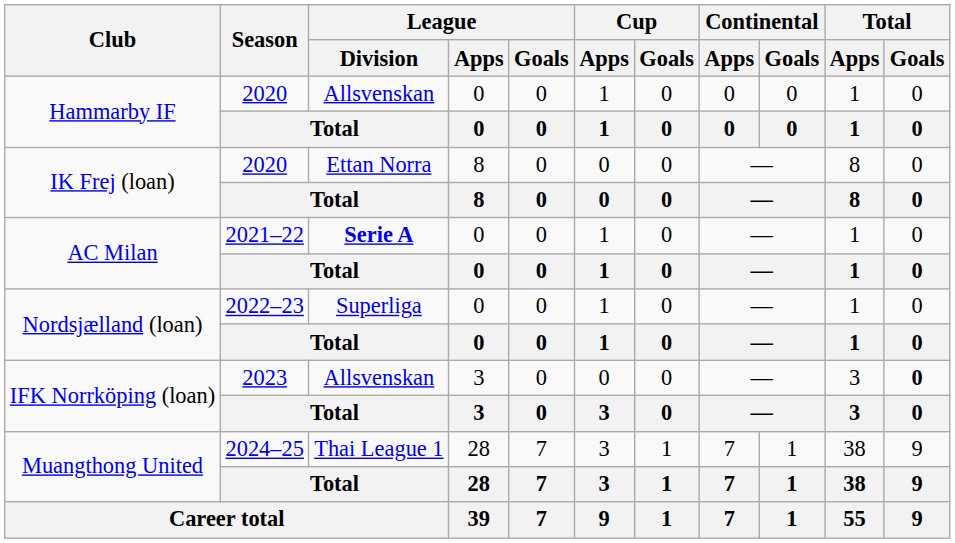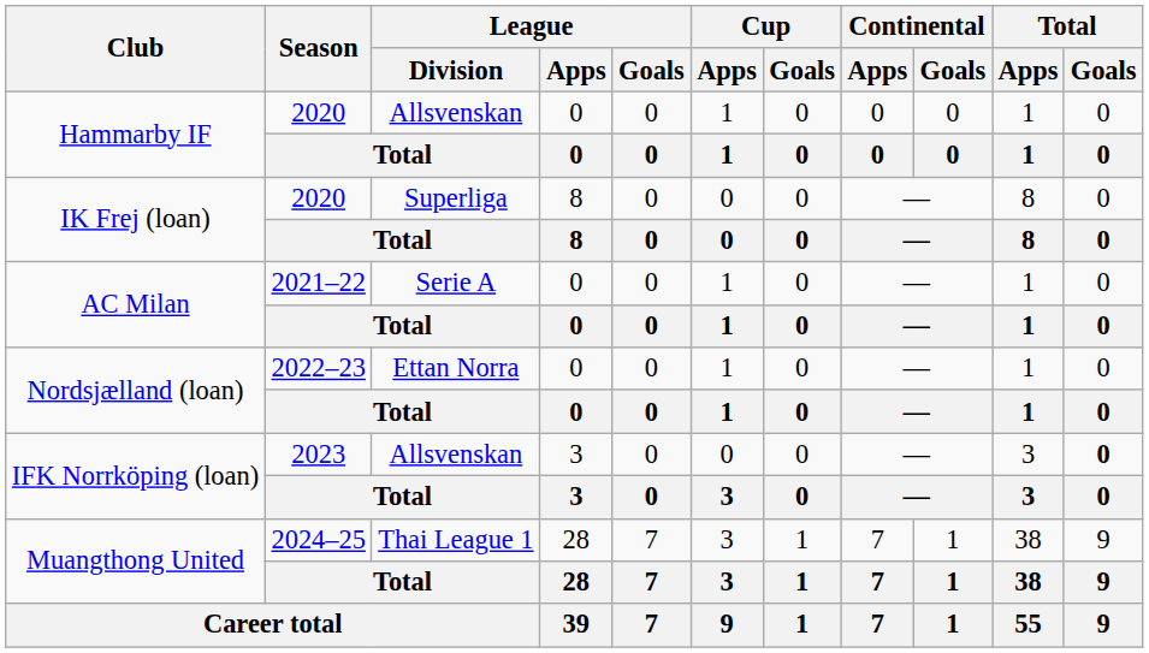IK Frej (loan) / 2020 | League / Division: Ettan Norra -> Superliga
AC Milan / 2021–22 | League / Division: bold -> normal
Nordsjælland (loan) / 2022–23 | League / Division: Superliga -> Ettan Norra
